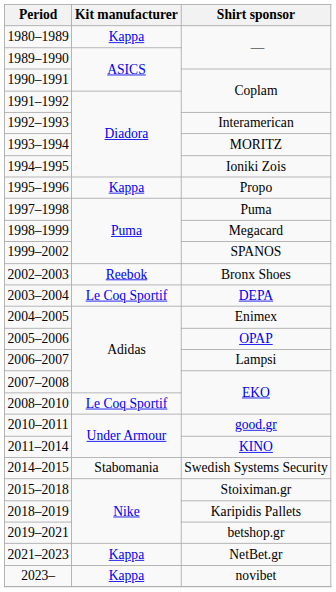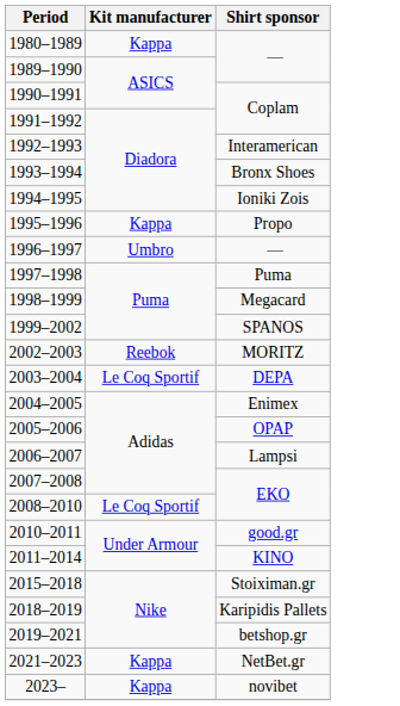1993–1994 | Shirt sponsor: MORITZ -> Bronx Shoes
+ row: 1996–1997 | Umbro | —
2002–2003 | Shirt sponsor: Bronx Shoes -> MORITZ
- row: 2014–2015 | Stabomania | Swedish Systems Security
